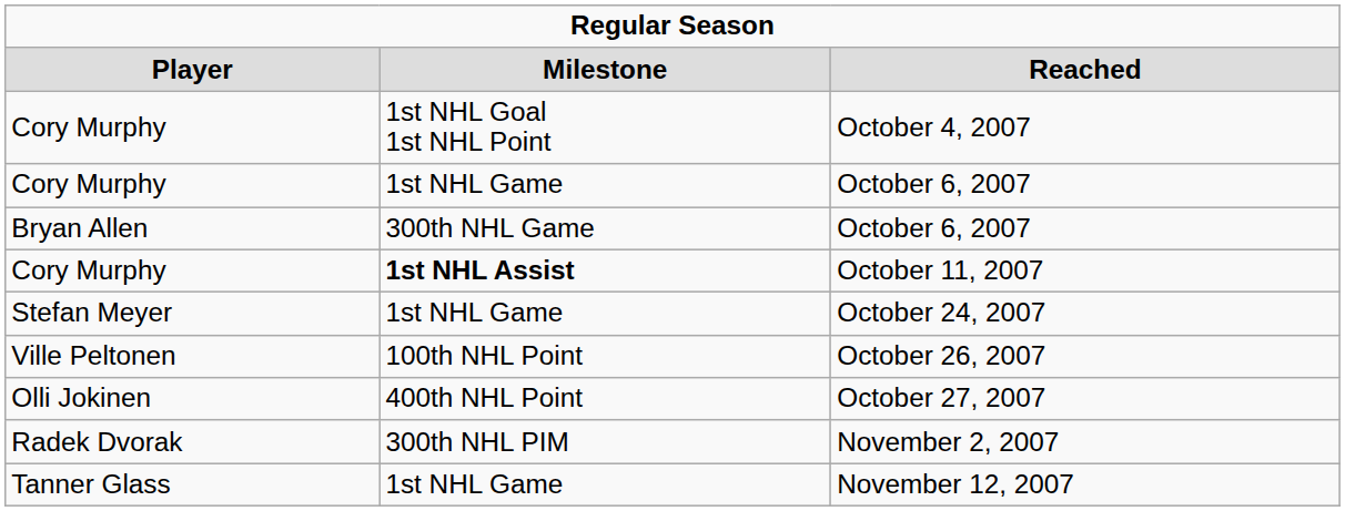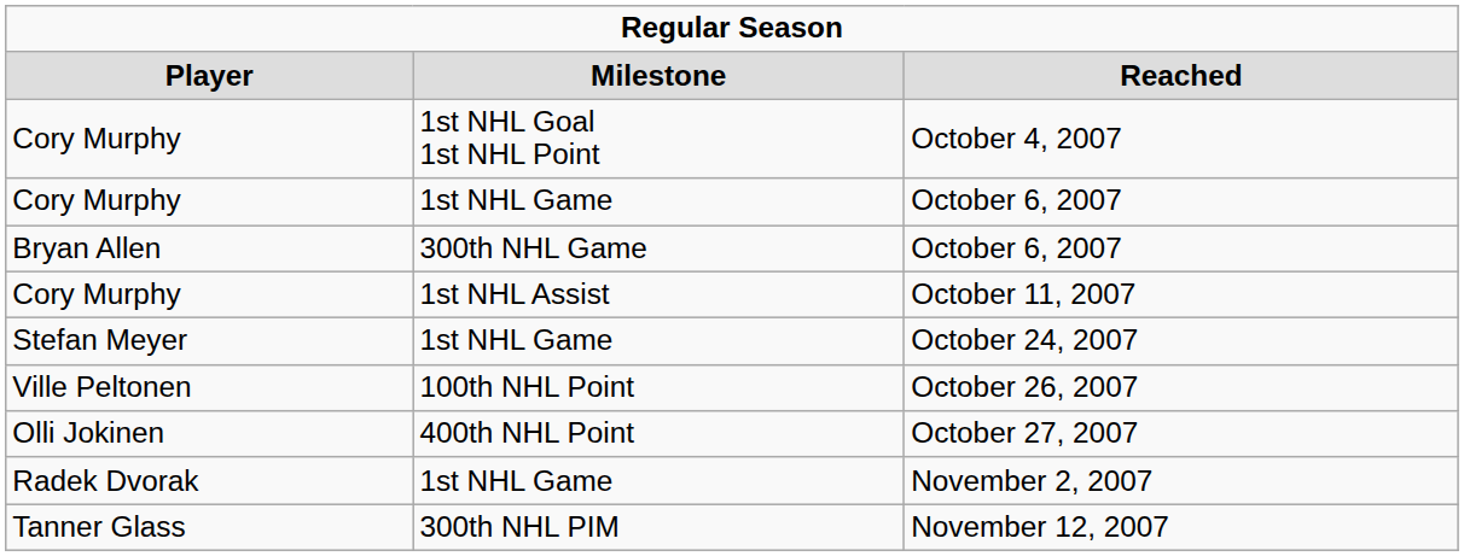October 11, 2007 | column 2: bold -> normal
November 2, 2007 | column 2: 300th NHL PIM -> 1st NHL Game
November 12, 2007 | column 2: 1st NHL Game -> 300th NHL PIM
